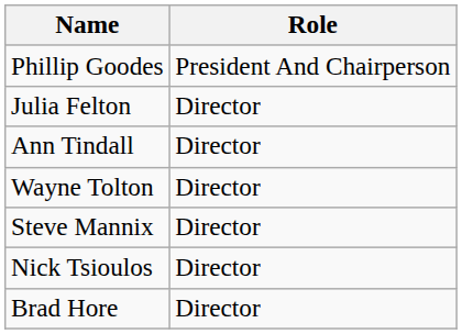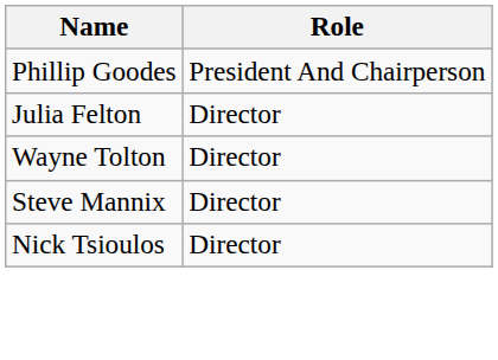- row: Ann Tindall | Director
- row: Brad Hore | Director
